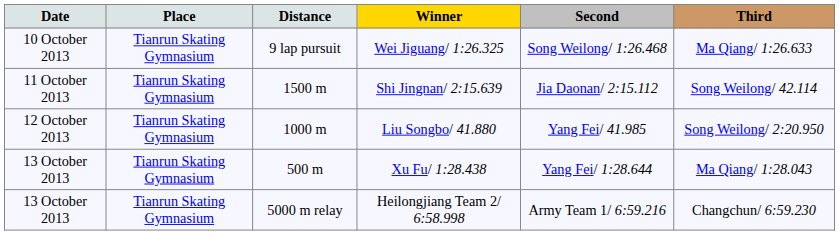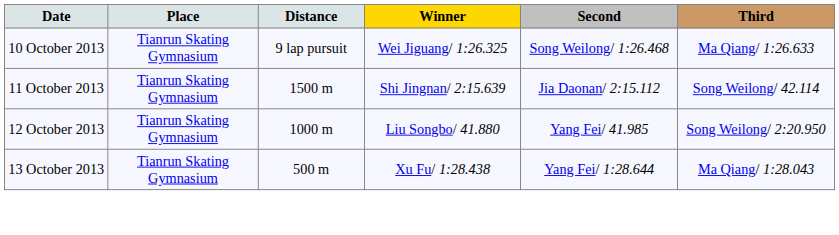- row: 13 October 2013 | Tianrun Skating Gymnasium | 5000 m relay | Heilongjiang Team 2/ 6:58.998 | Army Team 1/ 6:59.216 | Changchun/ 6:59.230
